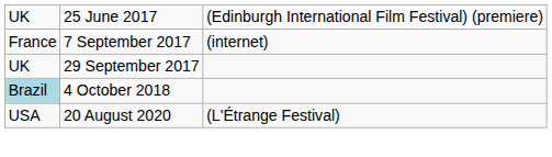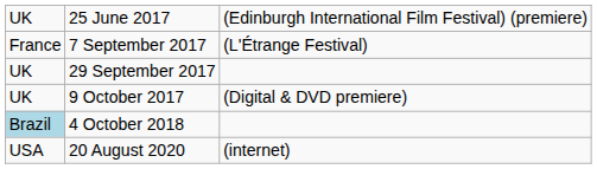7 September 2017 | column 3: (internet) -> (L'Étrange Festival)
+ row: UK | 9 October 2017 | (Digital & DVD premiere)
20 August 2020 | column 3: (L'Étrange Festival) -> (internet)
